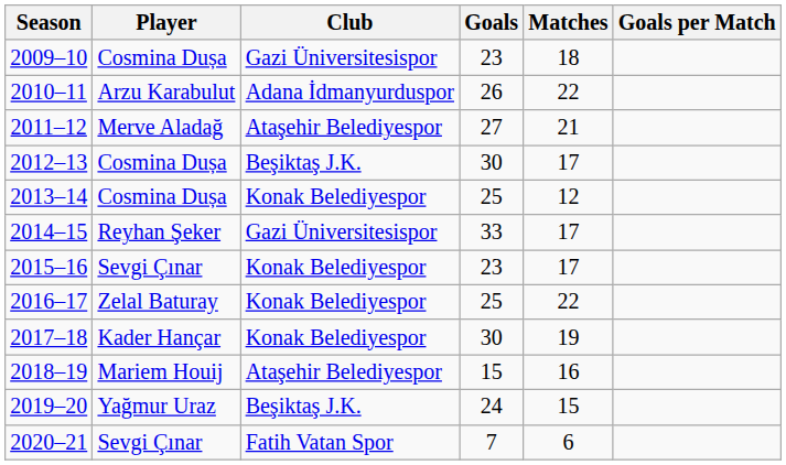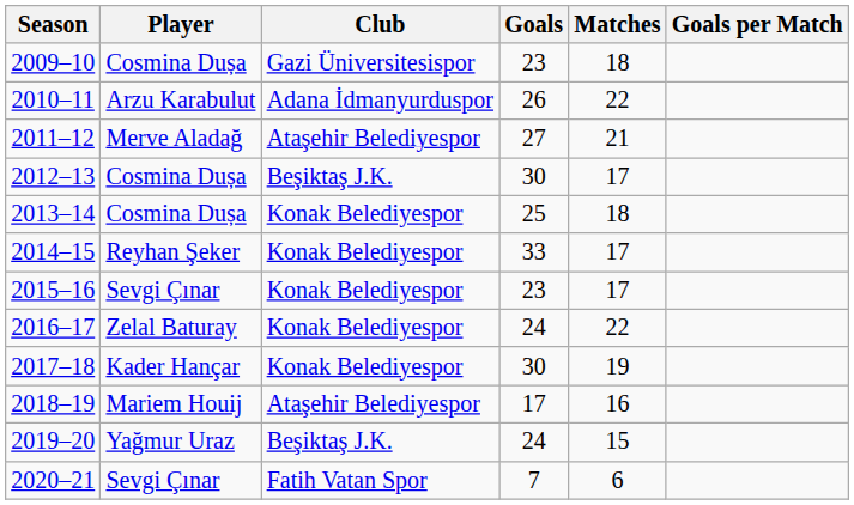2013–14 | Matches: 12 -> 18
2014–15 | Club: Gazi Üniversitesispor -> Konak Belediyespor
2016–17 | Goals: 25 -> 24
2018–19 | Goals: 15 -> 17
